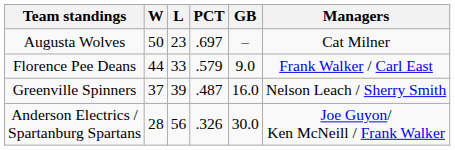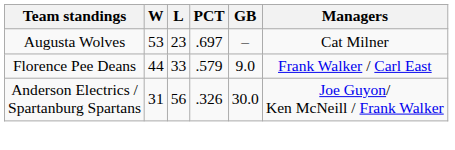Augusta Wolves | W: 50 -> 53
- row: Greenville Spinners | 37 | 39 | .487 | 16.0 | Nelson Leach / Sherry Smith
Anderson Electrics / Spartanburg Spartans | W: 28 -> 31
